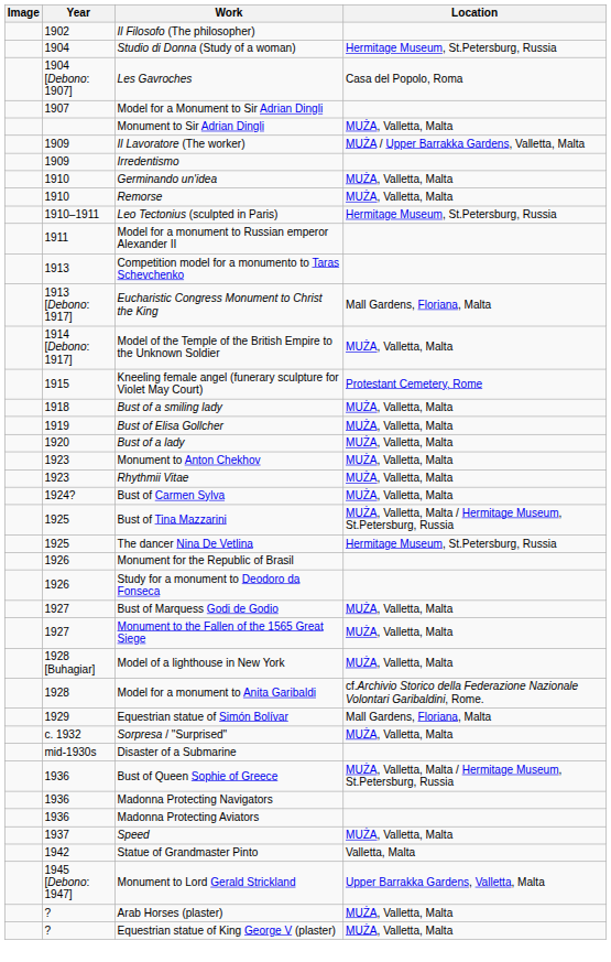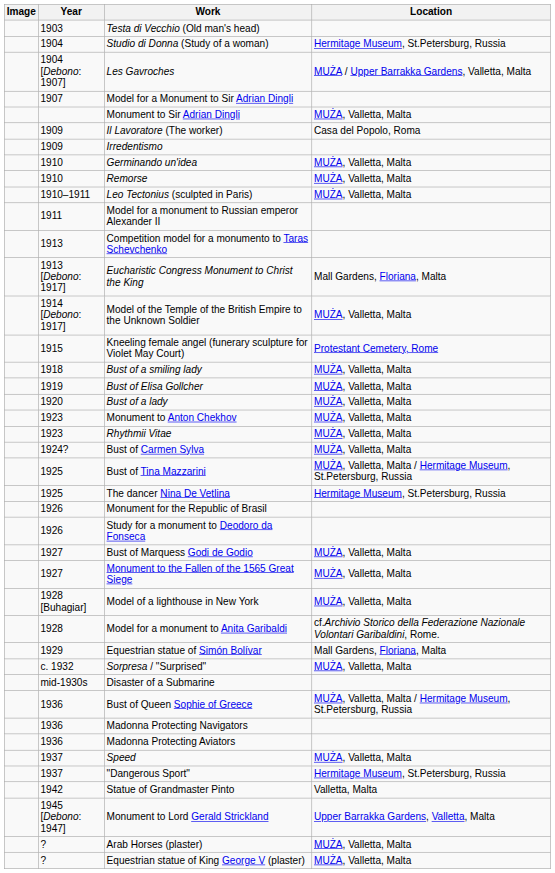- row: 1902 | Il Filosofo (The philosopher)
+ row: 1903 | Testa di Vecchio (Old man's head)
Les Gavroches | Location: Casa del Popolo, Roma -> MUŻA / Upper Barrakka Gardens, Valletta, Malta
Il Lavoratore (The worker) | Location: MUŻA / Upper Barrakka Gardens, Valletta, Malta -> Casa del Popolo, Roma
Leo Tectonius (sculpted in Paris) | Location: Hermitage Museum, St.Petersburg, Russia -> MUŻA, Valletta, Malta
+ row: 1937 | "Dangerous Sport" | Hermitage Museum, St.Petersburg, Russia
